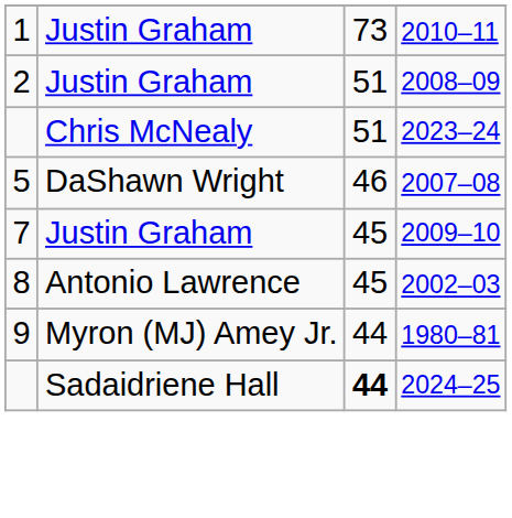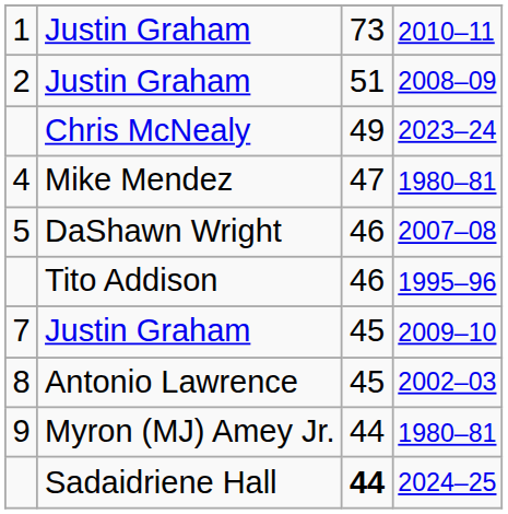2023–24 | column 3: 51 -> 49
+ row: 4 | Mike Mendez | 47 | 1980–81
+ row: Tito Addison | 46 | 1995–96
